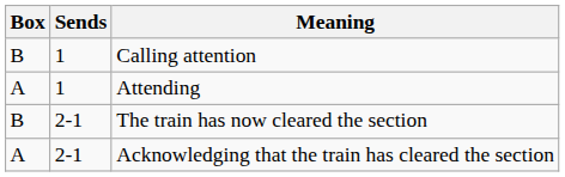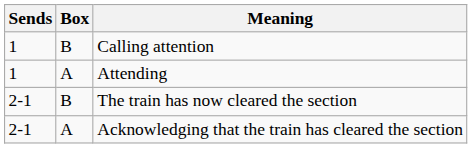columns swapped: Box <-> Sends
